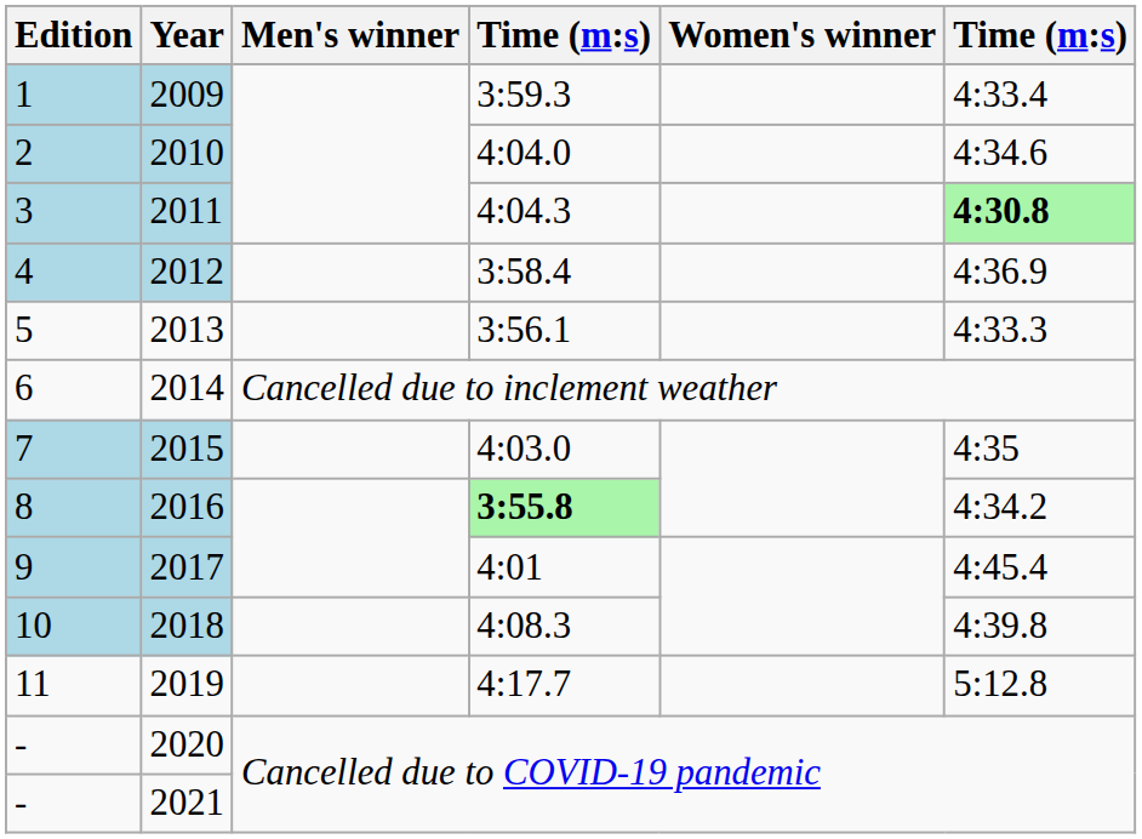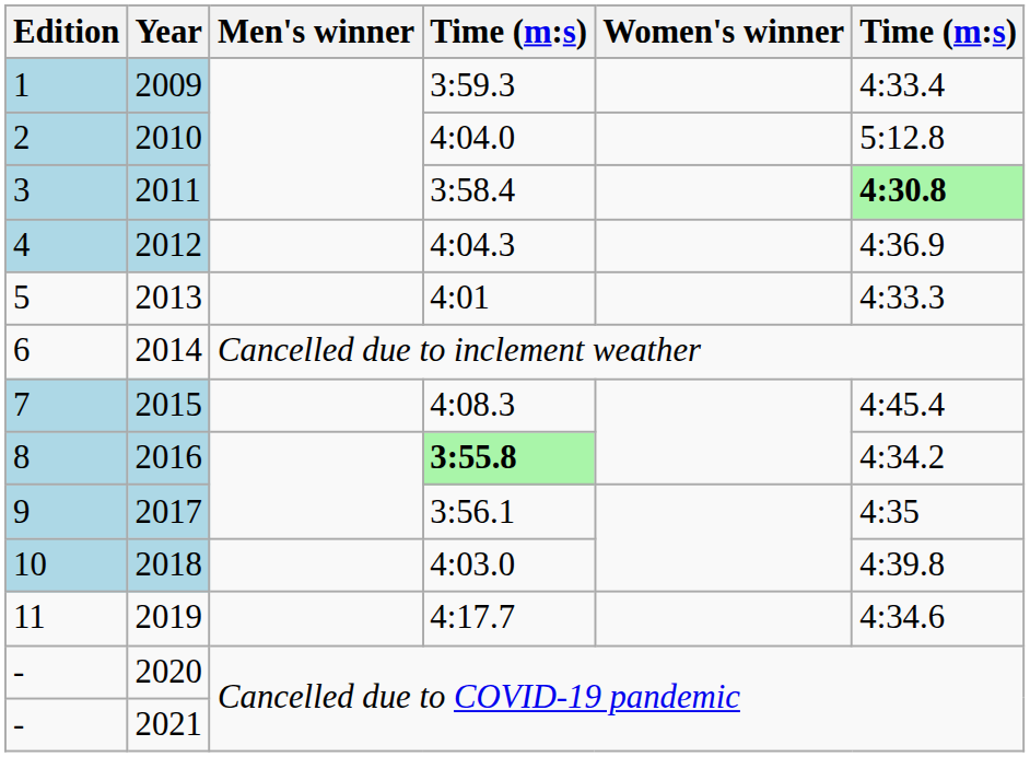2010 | column 6: 4:34.6 -> 5:12.8
2011 | column 4: 4:04.3 -> 3:58.4
2012 | column 4: 3:58.4 -> 4:04.3
2013 | column 4: 3:56.1 -> 4:01
2015 | column 4: 4:03.0 -> 4:08.3
2015 | column 6: 4:35 -> 4:45.4
2017 | column 4: 4:01 -> 3:56.1
2017 | column 6: 4:45.4 -> 4:35
2018 | column 4: 4:08.3 -> 4:03.0
2019 | column 6: 5:12.8 -> 4:34.6
